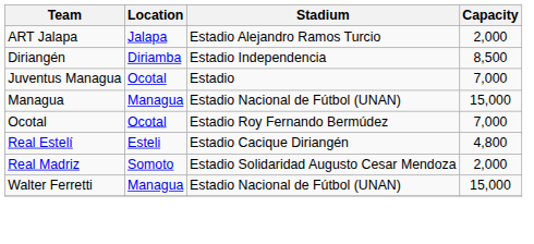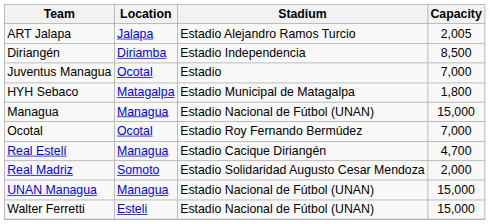ART Jalapa | Capacity: 2,000 -> 2,005
+ row: HYH Sebaco | Matagalpa | Estadio Municipal de Matagalpa | 1,800
Real Estelí | Location: Esteli -> Managua
Real Estelí | Capacity: 4,800 -> 4,700
+ row: UNAN Managua | Managua | Estadio Nacional de Fútbol (UNAN) | 15,000
Walter Ferretti | Location: Managua -> Esteli
